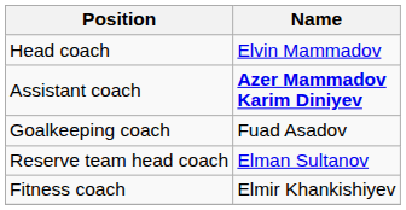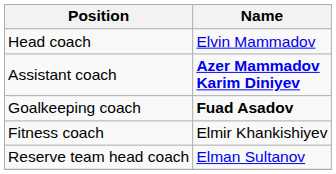Goalkeeping coach | Name: normal -> bold
rows swapped: Fitness coach <-> Reserve team head coach
